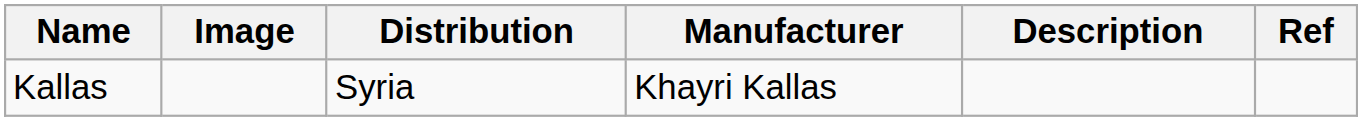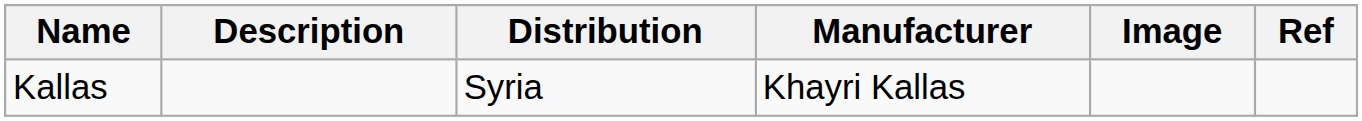columns swapped: Image <-> Description
